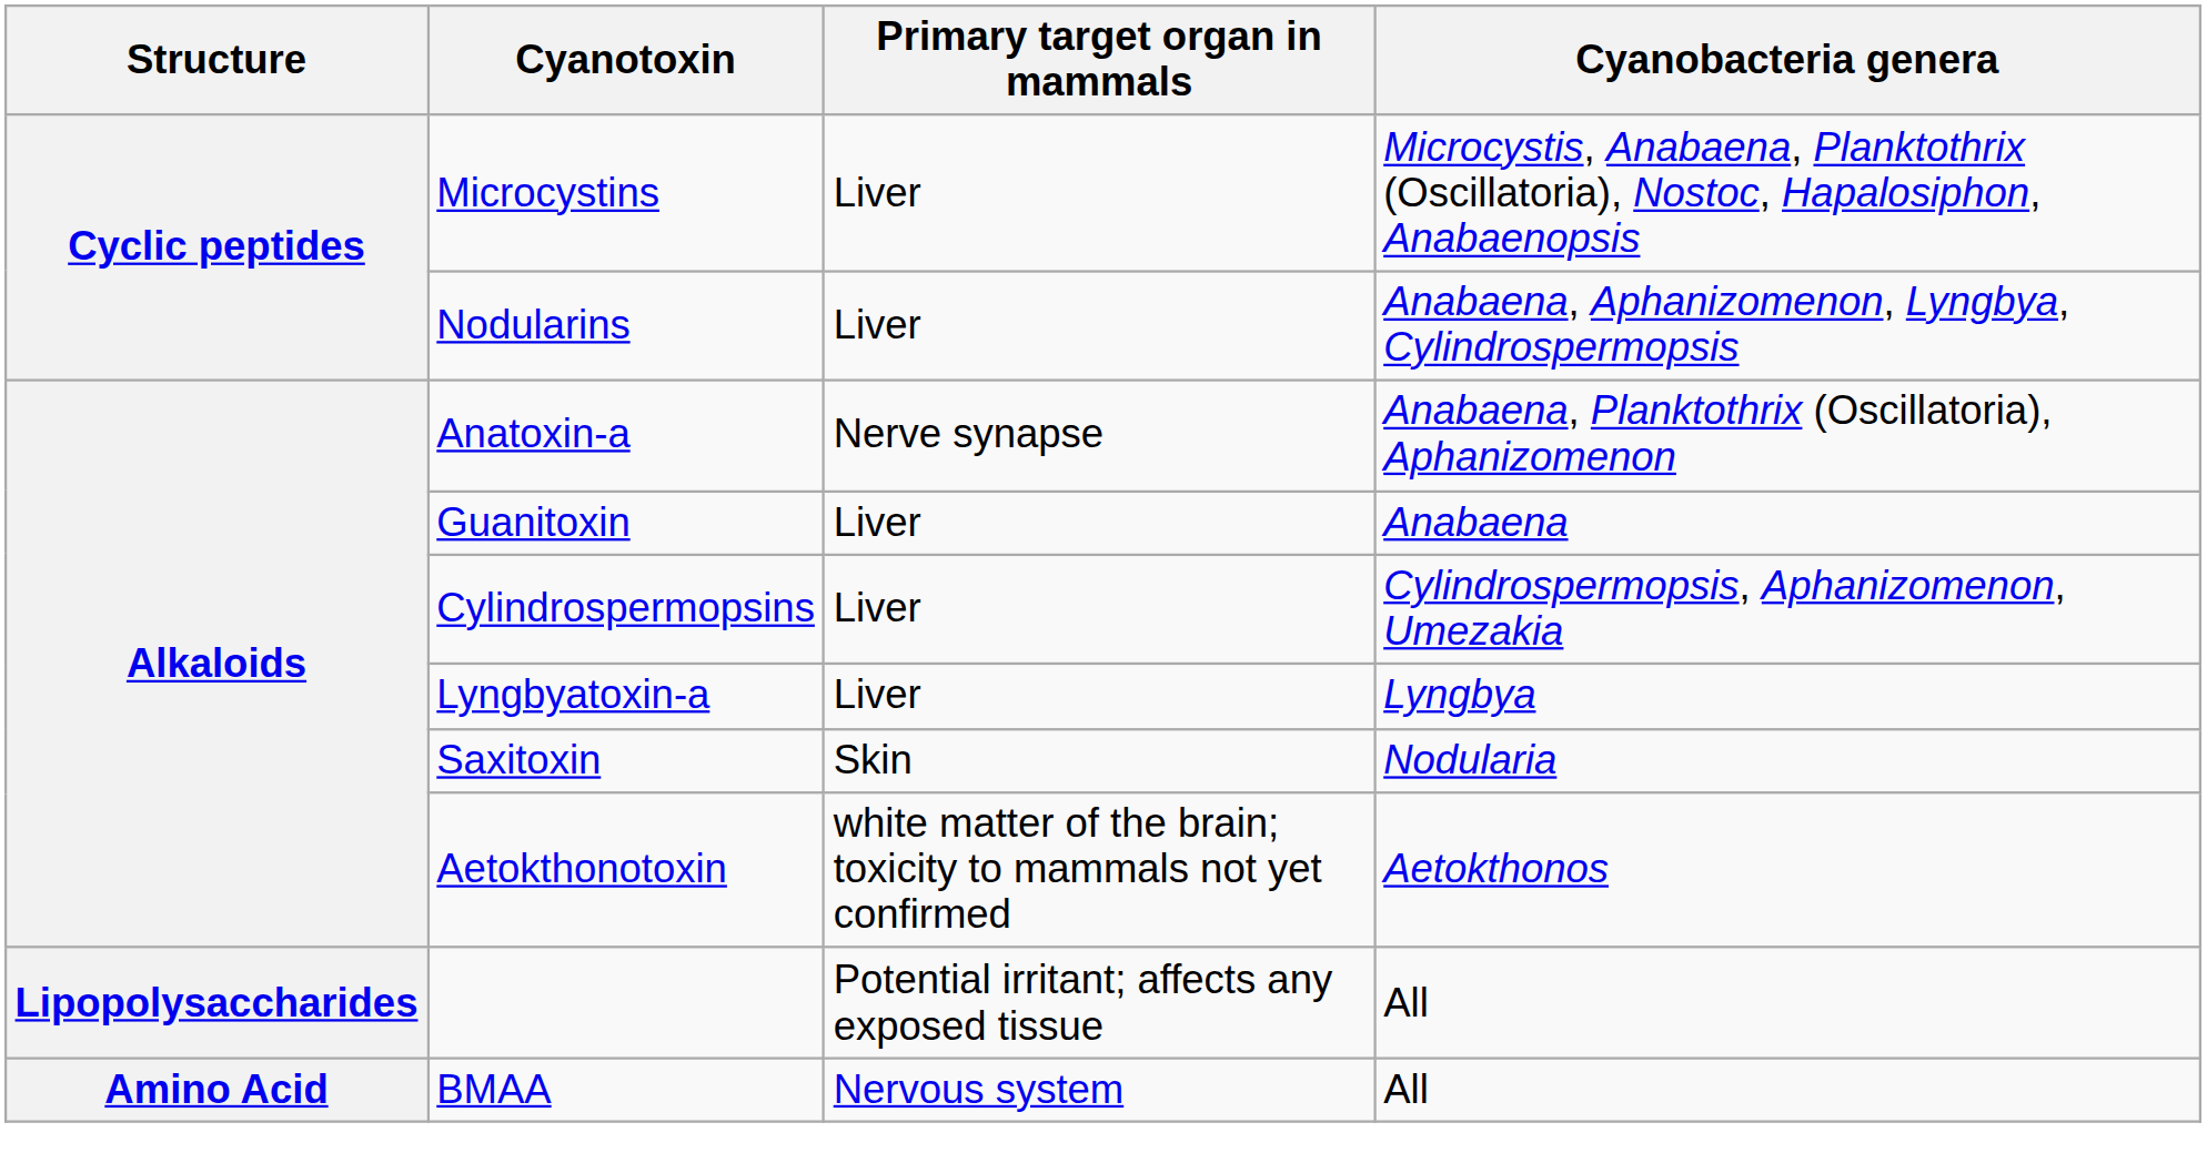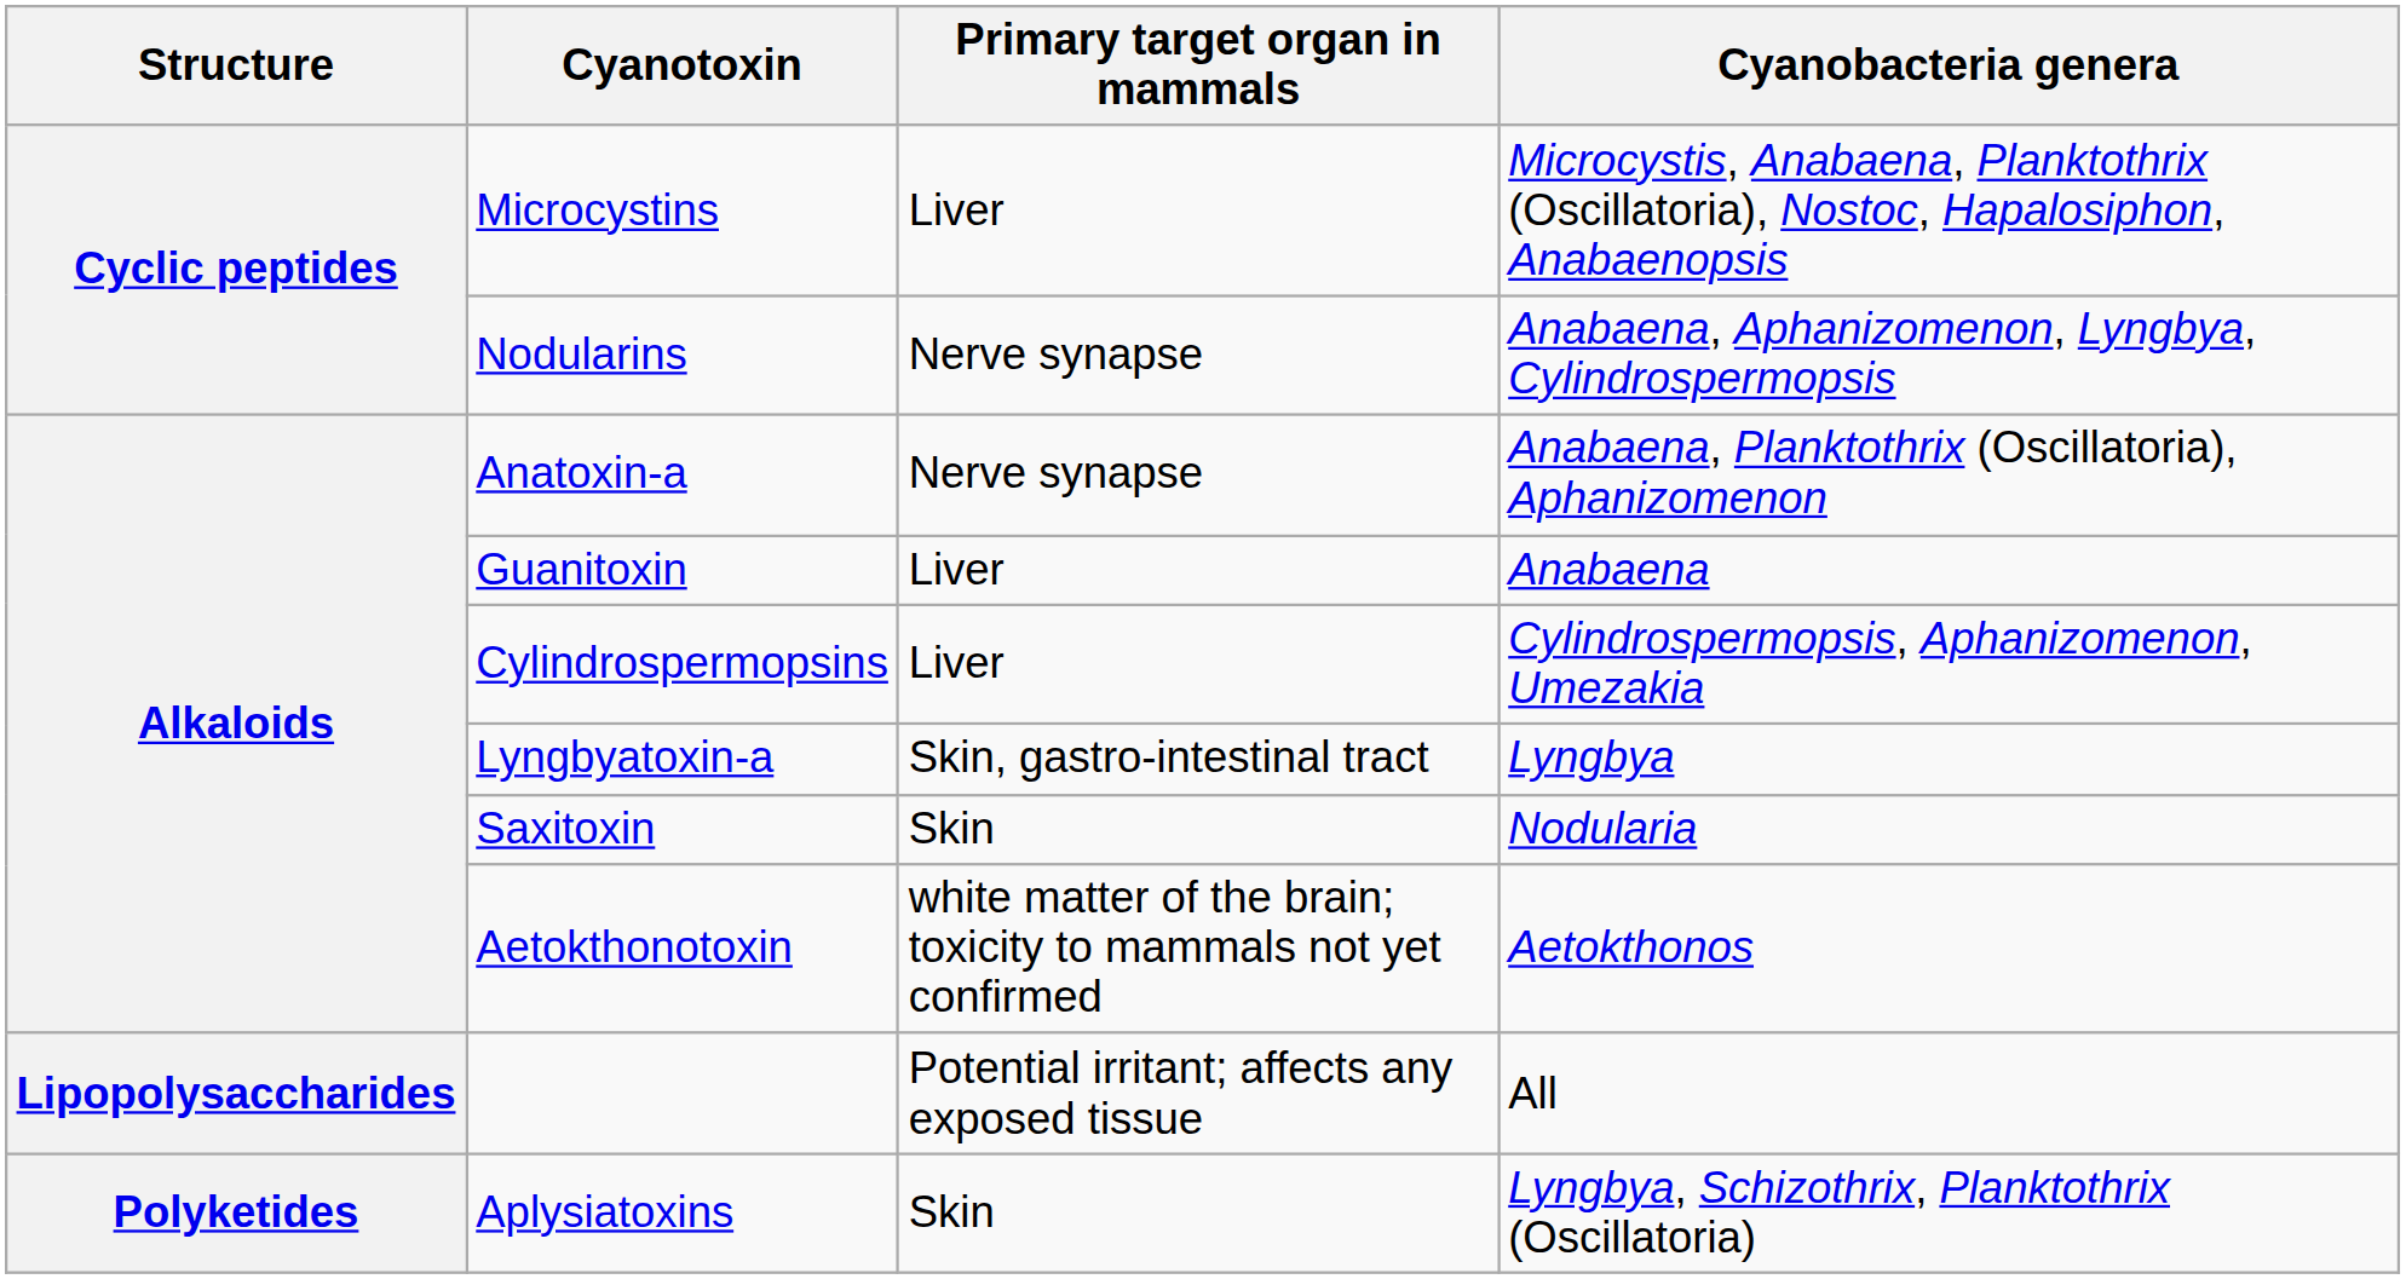Nodularins | Primary target organ in mammals: Liver -> Nerve synapse
Lyngbyatoxin-a | Primary target organ in mammals: Liver -> Skin, gastro-intestinal tract
+ row: Polyketides | Aplysiatoxins | Skin | Lyngbya, Schizothrix, Planktothrix (Oscillatoria)
- row: Amino Acid | BMAA | Nervous system | All
